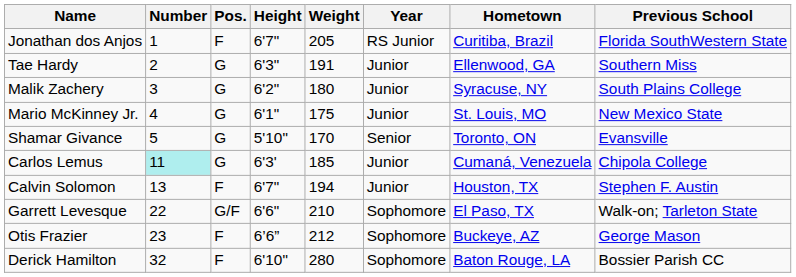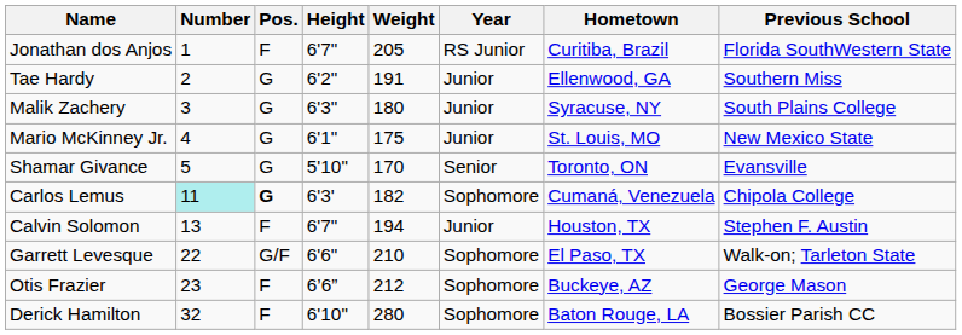Tae Hardy | Height: 6'3" -> 6'2"
Malik Zachery | Height: 6'2" -> 6'3"
Carlos Lemus | Pos.: normal -> bold
Carlos Lemus | Weight: 185 -> 182
Carlos Lemus | Year: Junior -> Sophomore
